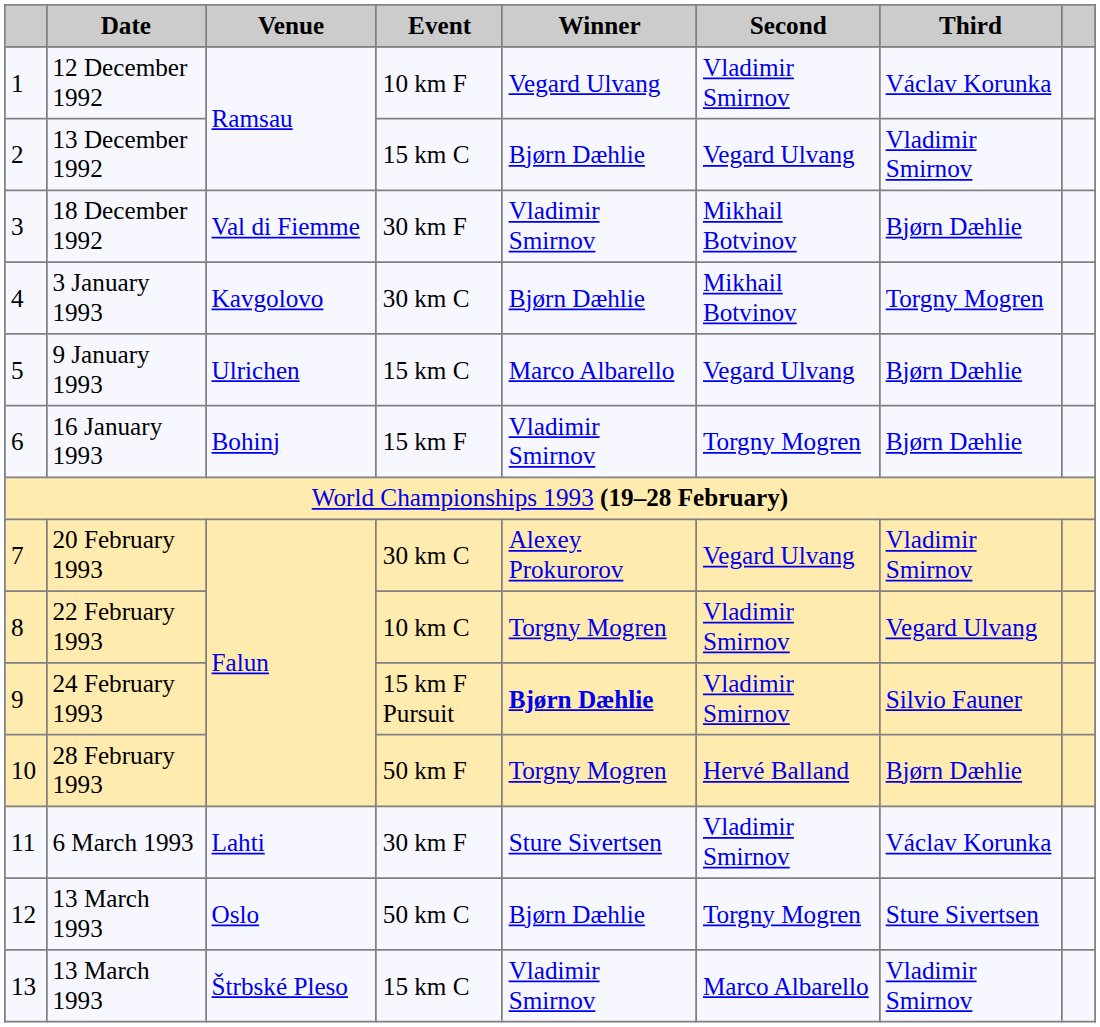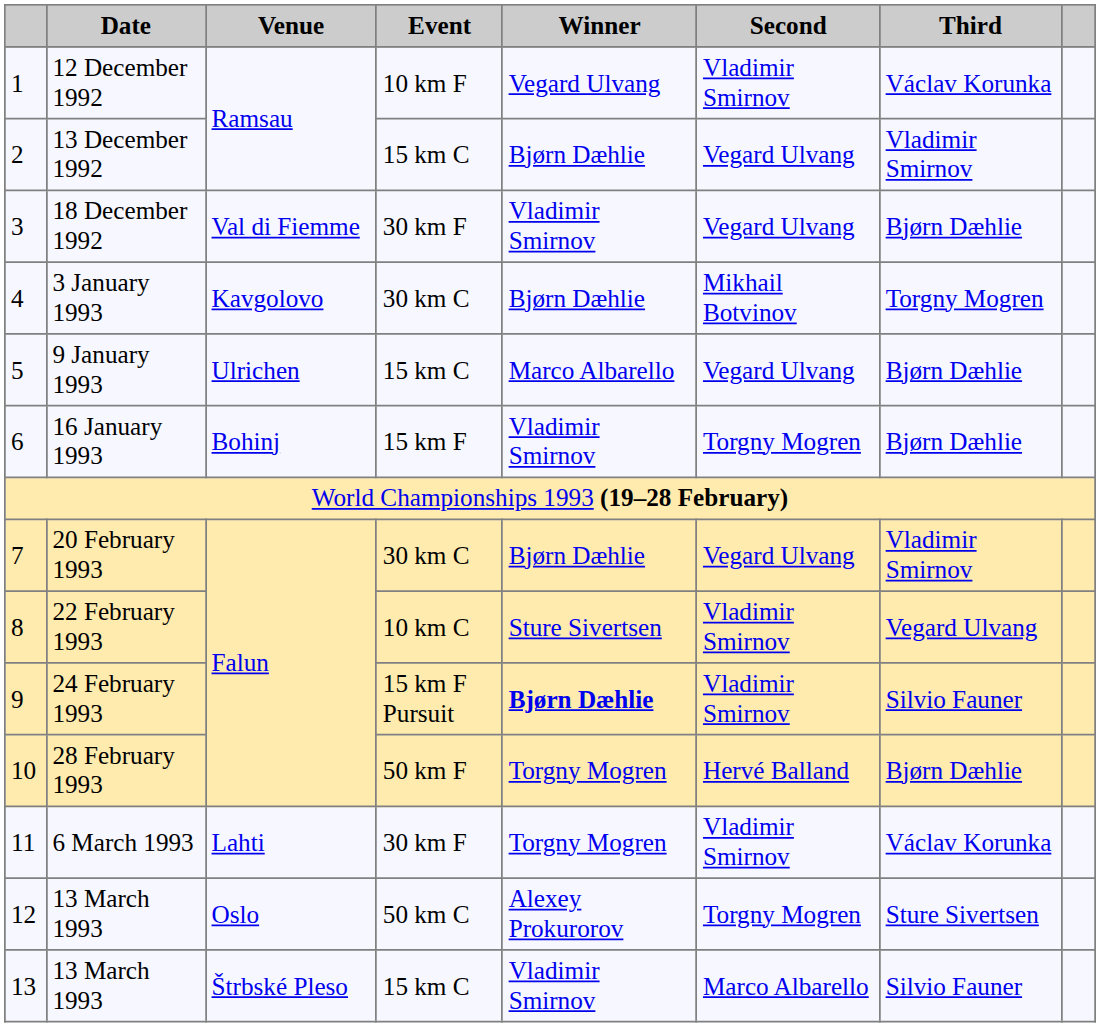18 December 1992 | Second: Mikhail Botvinov -> Vegard Ulvang
20 February 1993 | Winner: Alexey Prokurorov -> Bjørn Dæhlie
22 February 1993 | Winner: Torgny Mogren -> Sture Sivertsen
6 March 1993 | Winner: Sture Sivertsen -> Torgny Mogren
12 / 13 March 1993 | Winner: Bjørn Dæhlie -> Alexey Prokurorov
13 / 13 March 1993 | Third: Vladimir Smirnov -> Silvio Fauner
